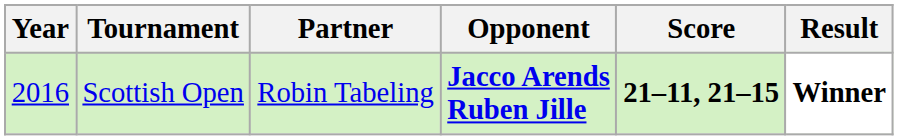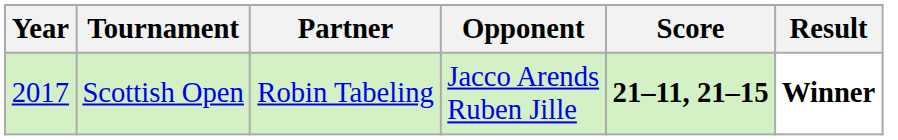Scottish Open | Year: 2016 -> 2017
Scottish Open | Opponent: bold -> normal
